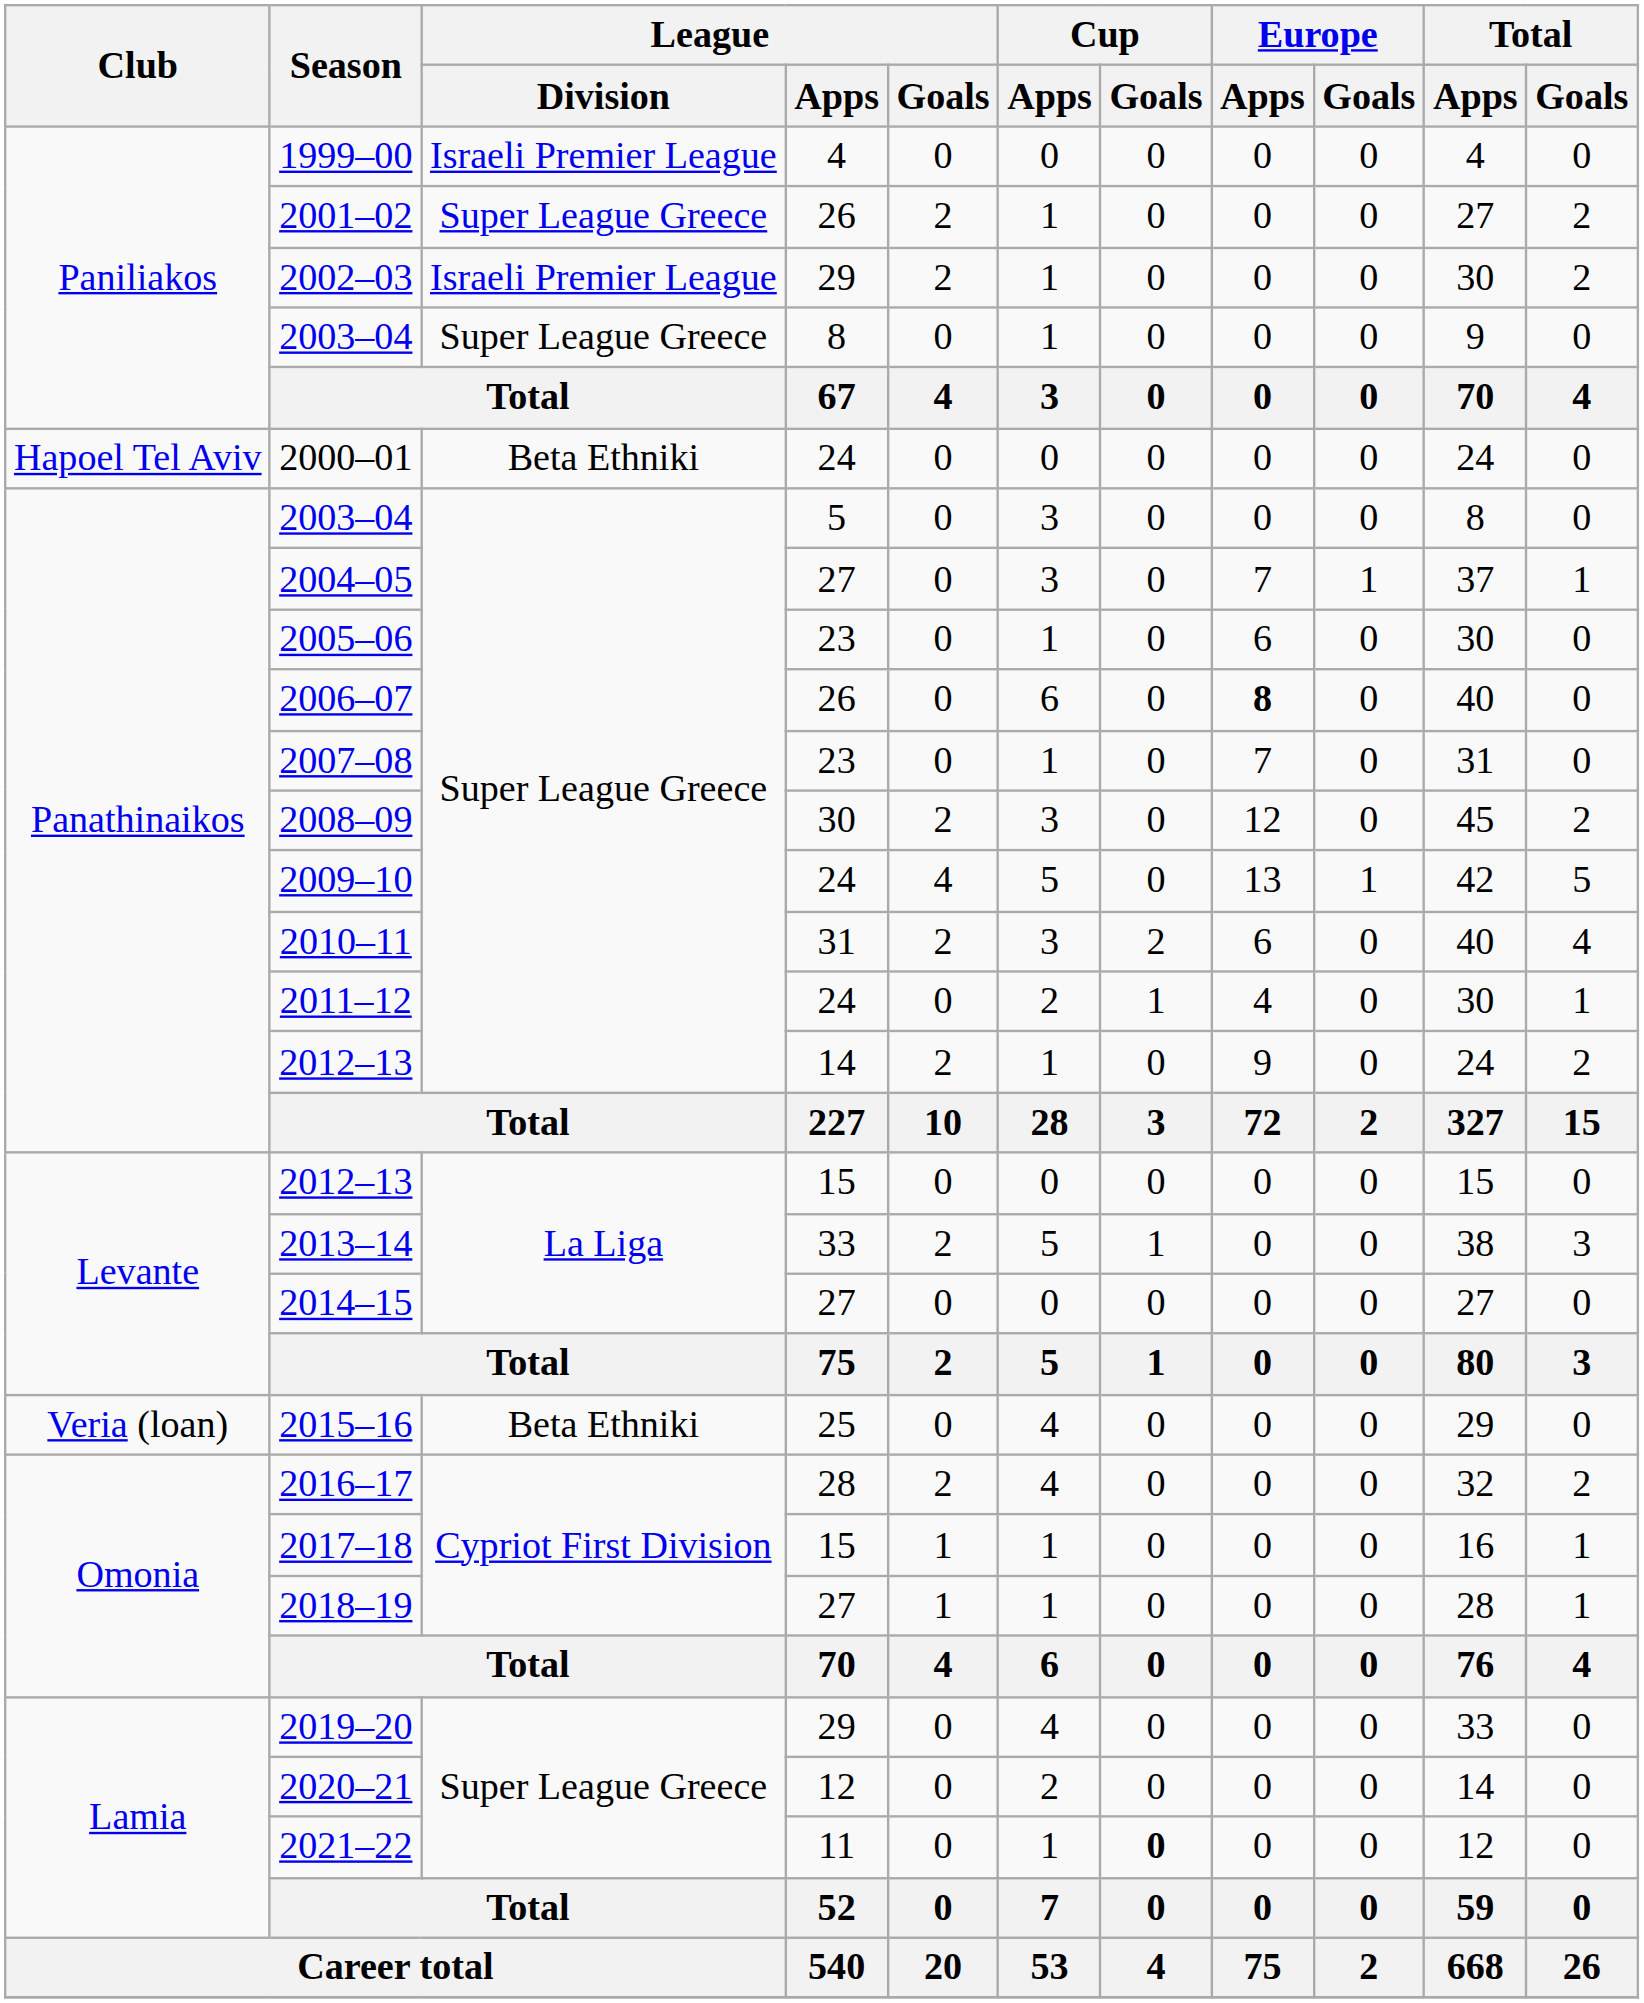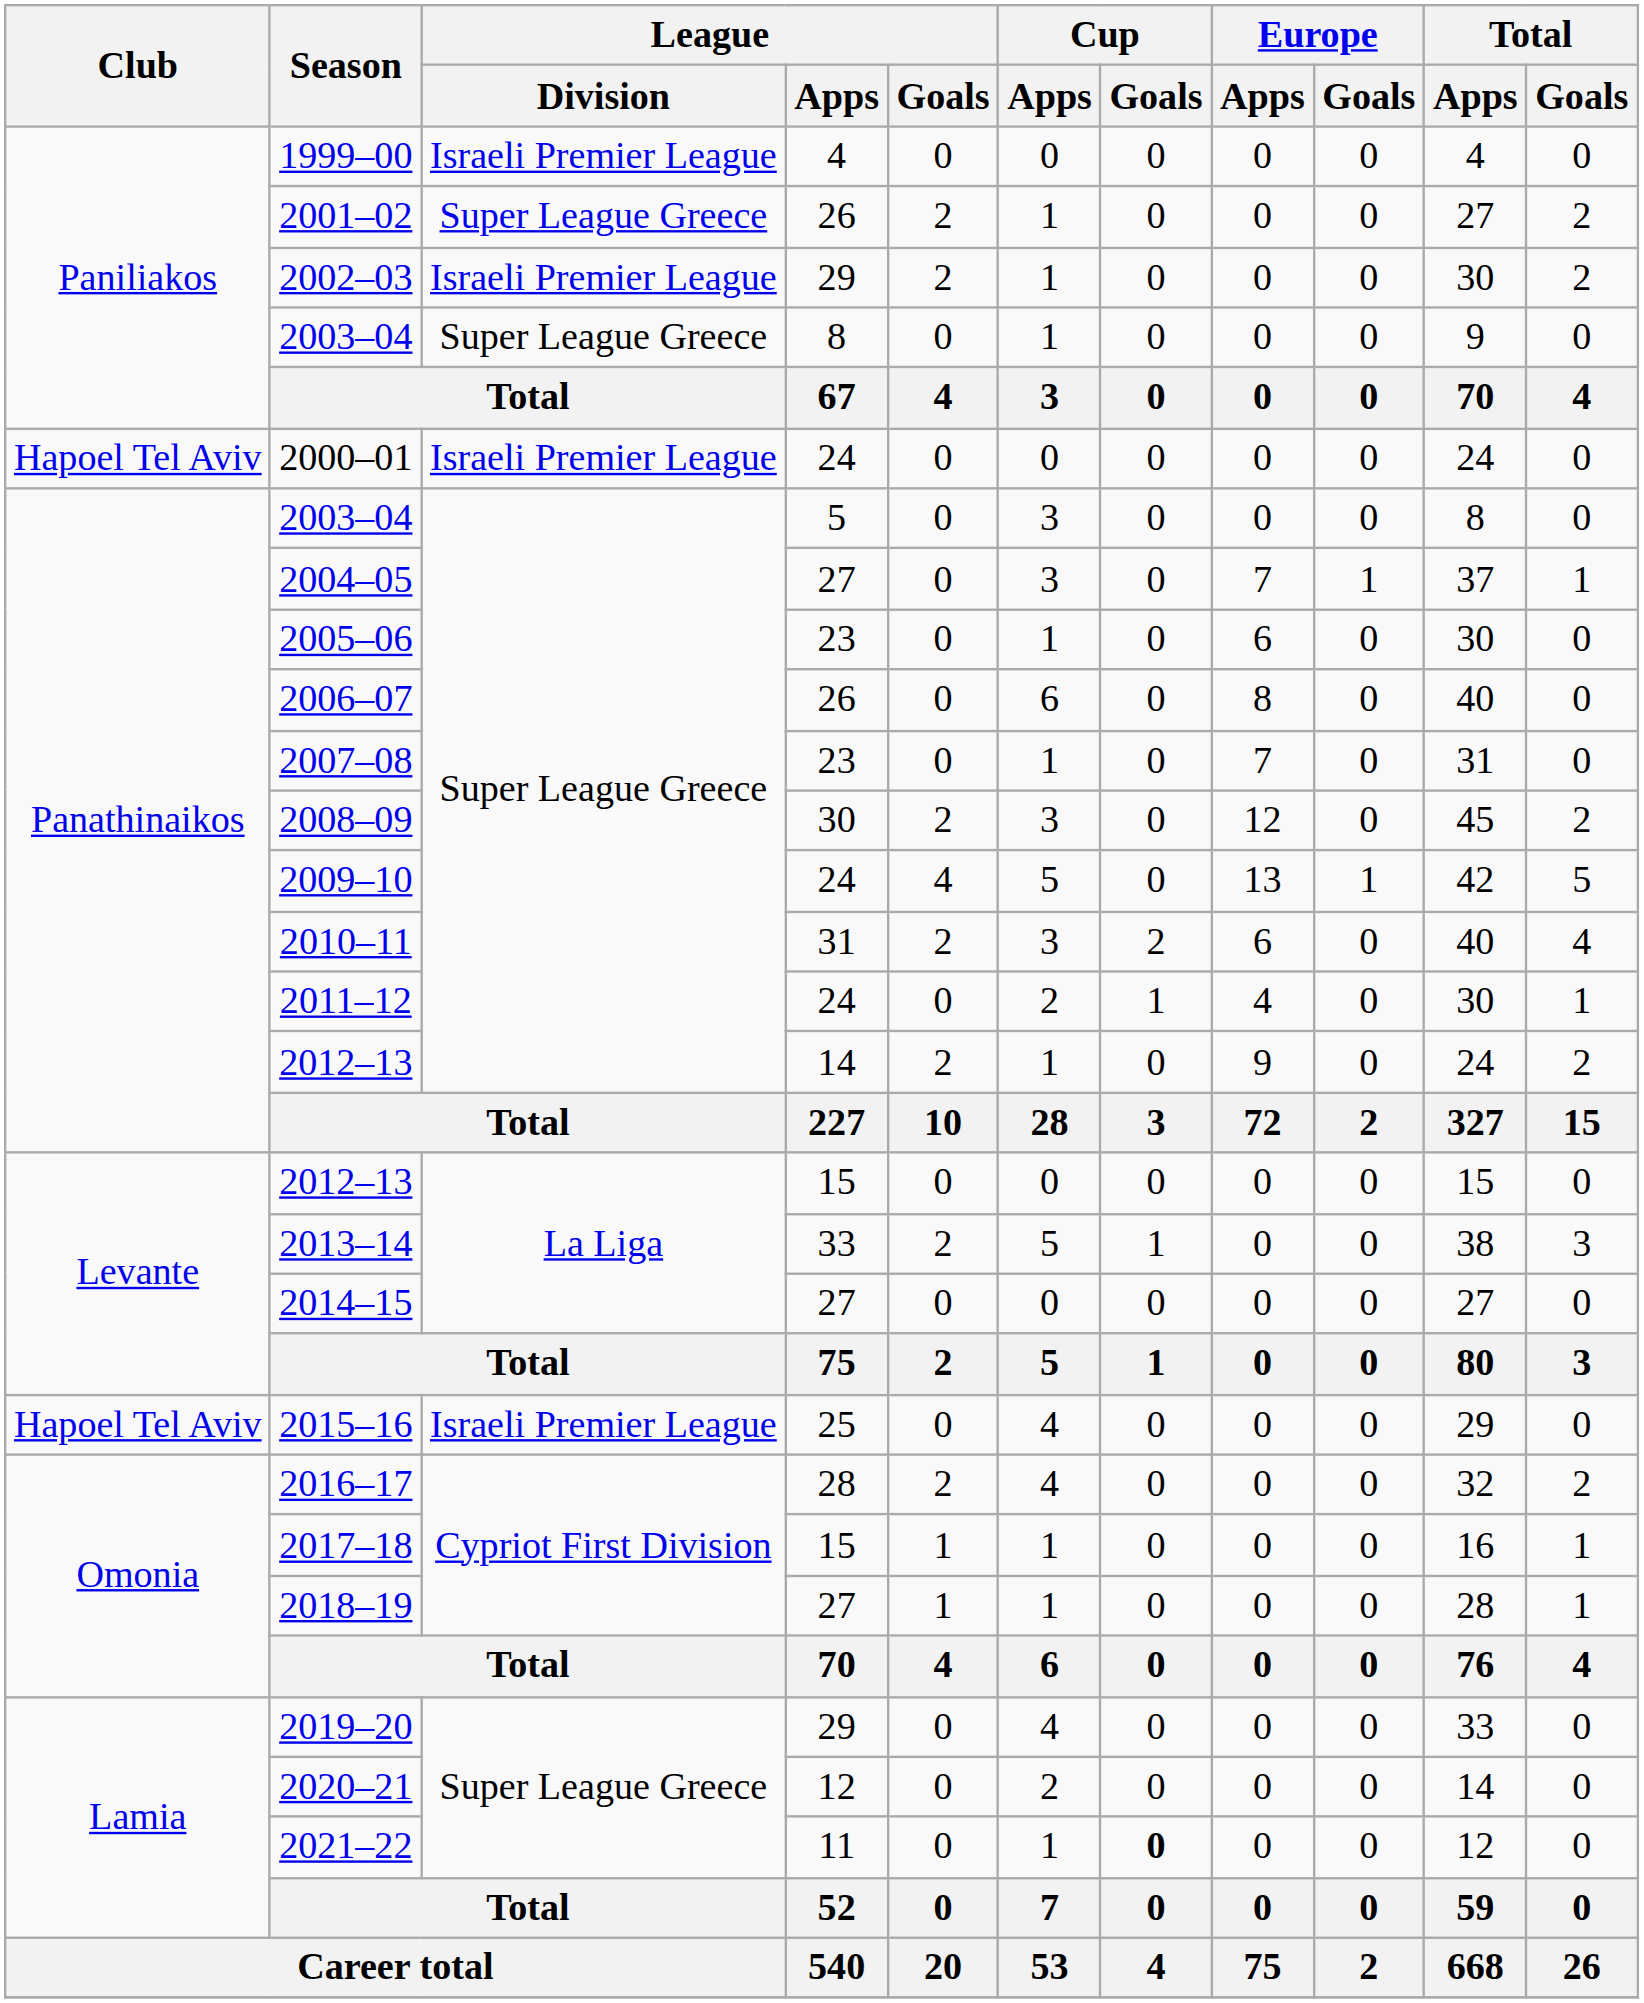2000–01 | League / Division: Beta Ethniki -> Israeli Premier League
2006–07 | Europe / Apps: bold -> normal
2015–16 | Club: Veria (loan) -> Hapoel Tel Aviv
2015–16 | League / Division: Beta Ethniki -> Israeli Premier League
